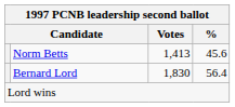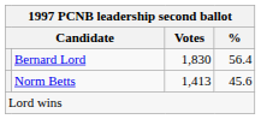rows swapped: Bernard Lord <-> Norm Betts
